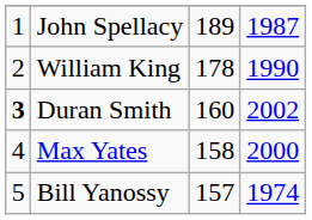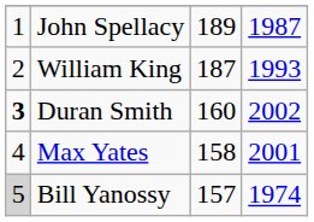William King | column 3: 178 -> 187
William King | column 4: 1990 -> 1993
Max Yates | column 4: 2000 -> 2001
Bill Yanossy | column 1: no background -> lightgrey background
